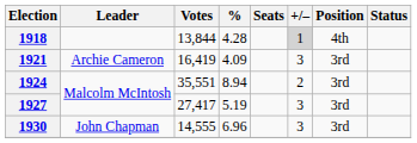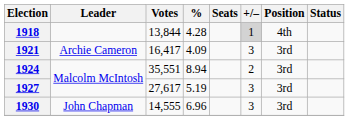1921 | Votes: 16,419 -> 16,417
1927 | Votes: 27,417 -> 27,617
